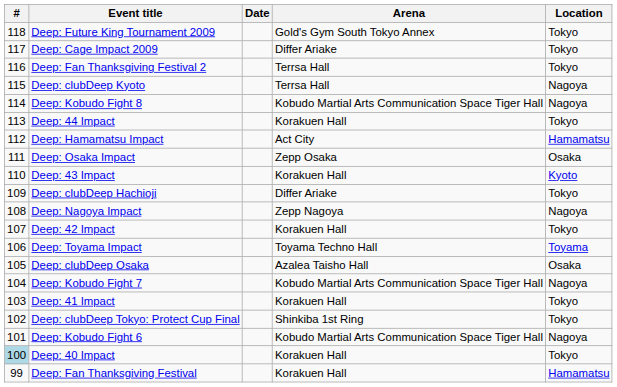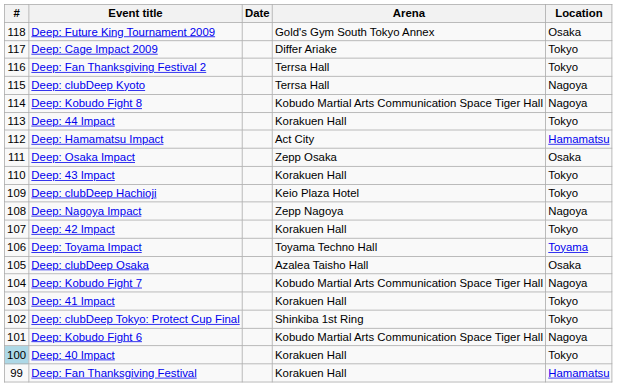Deep: Future King Tournament 2009 | Location: Tokyo -> Osaka
Deep: 43 Impact | Location: Kyoto -> Tokyo
Deep: clubDeep Hachioji | Arena: Differ Ariake -> Keio Plaza Hotel
